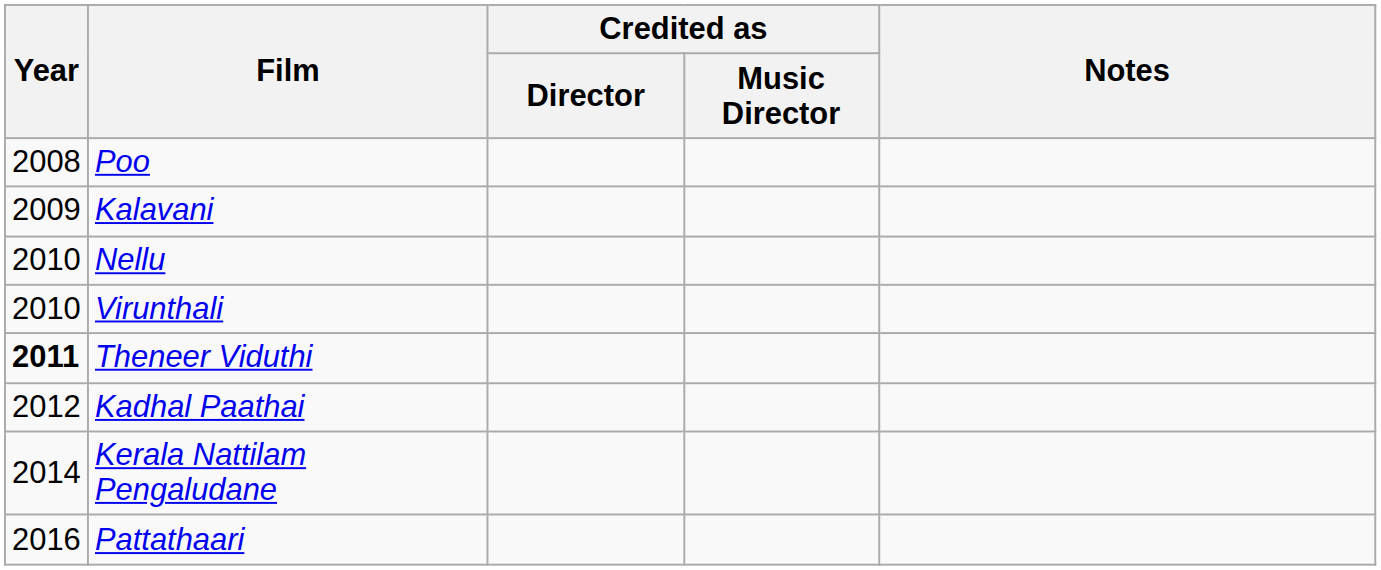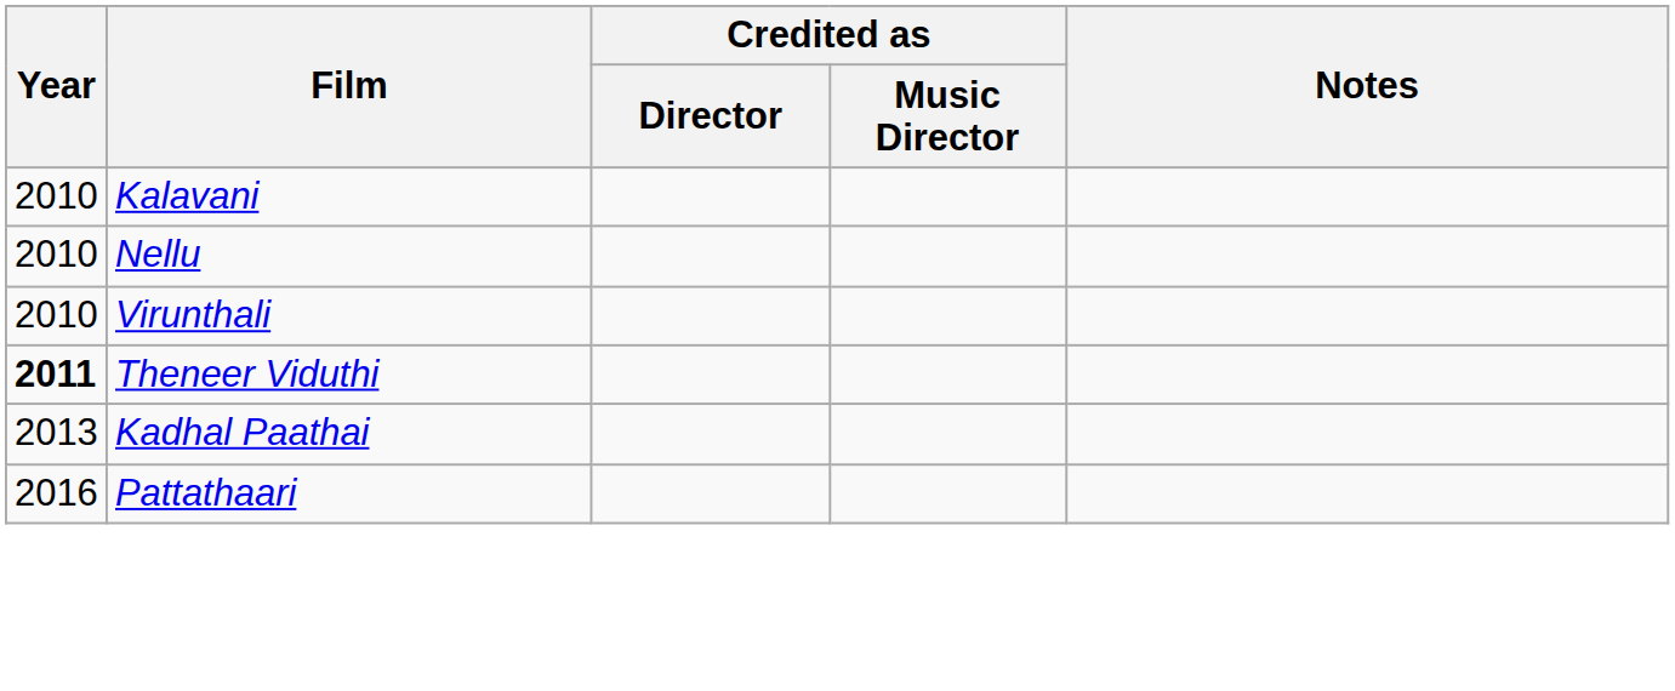- row: 2008 | Poo
Kalavani | Year: 2009 -> 2010
Kadhal Paathai | Year: 2012 -> 2013
- row: 2014 | Kerala Nattilam Pengaludane
